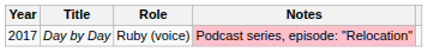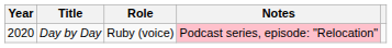Day by Day | Year: 2017 -> 2020
